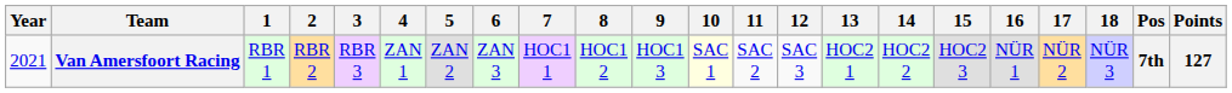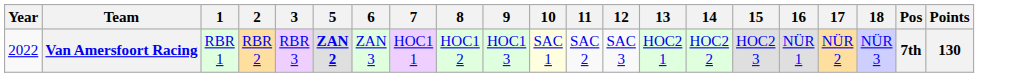- column: 4 | ZAN 1
Van Amersfoort Racing | Year: 2021 -> 2022
Van Amersfoort Racing | 5: normal -> bold
Van Amersfoort Racing | Points: 127 -> 130
